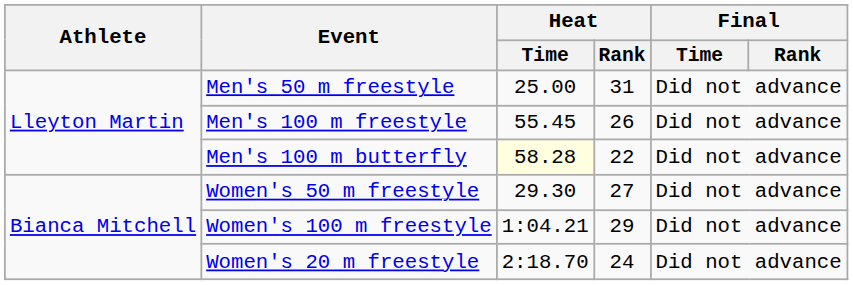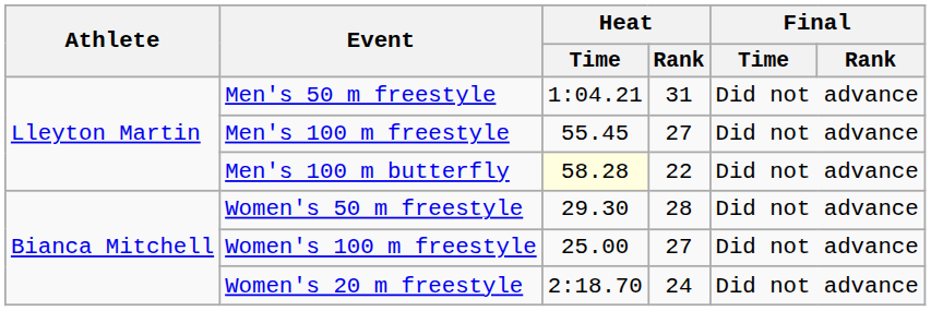Men's 50 m freestyle | Heat / Time: 25.00 -> 1:04.21
Men's 100 m freestyle | Heat / Rank: 26 -> 27
Women's 50 m freestyle | Heat / Rank: 27 -> 28
Women's 100 m freestyle | Heat / Time: 1:04.21 -> 25.00
Women's 100 m freestyle | Heat / Rank: 29 -> 27
